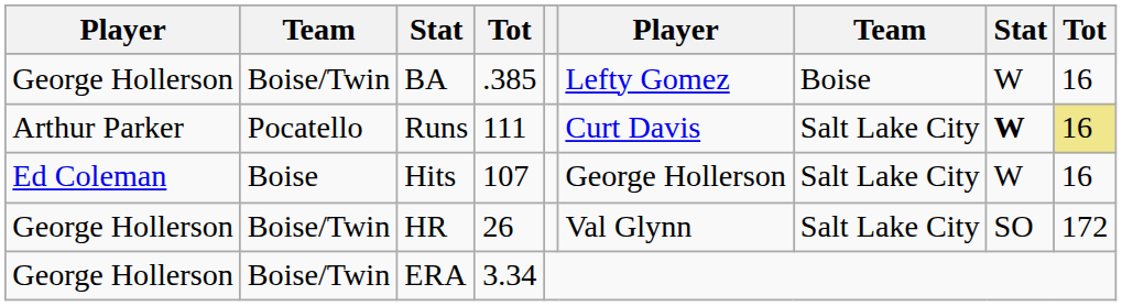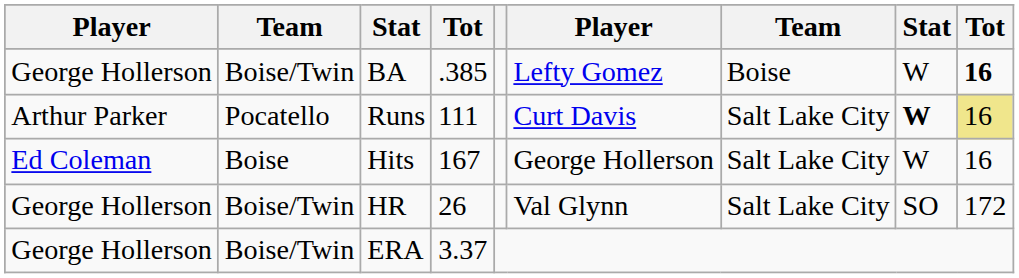BA | column 9: normal -> bold
Hits | column 4: 107 -> 167
ERA | column 4: 3.34 -> 3.37
